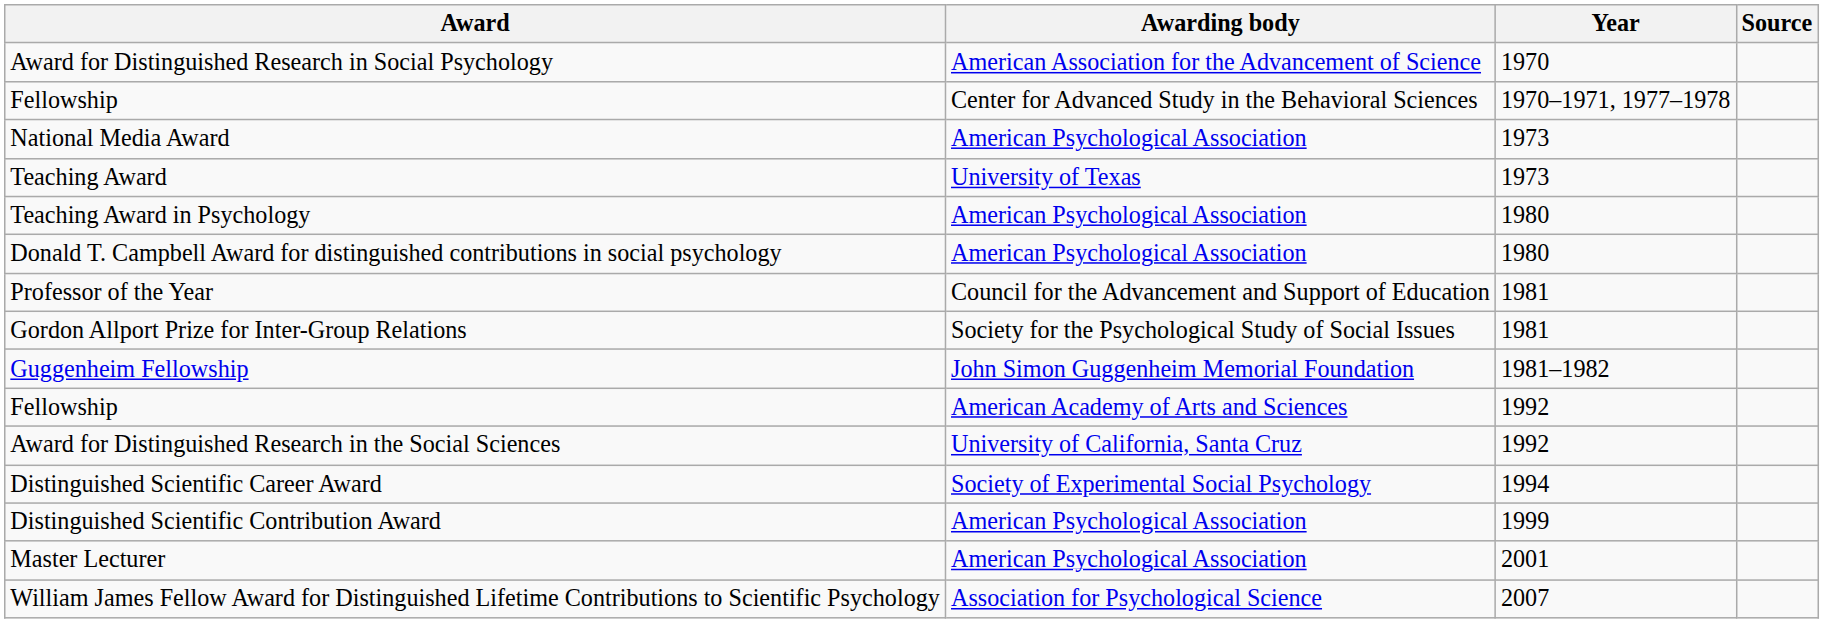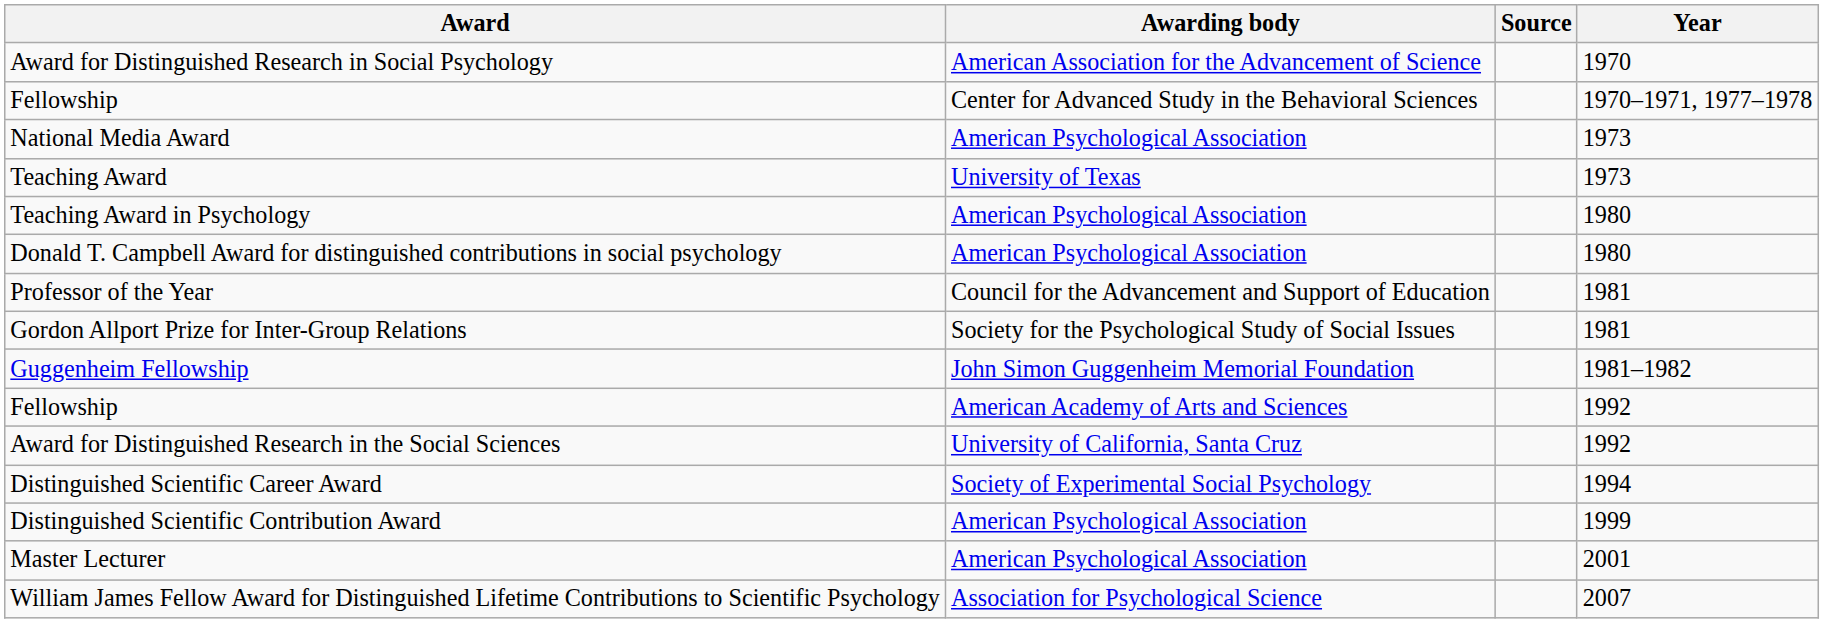columns swapped: Year <-> Source
